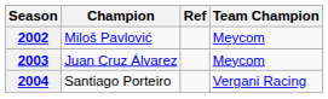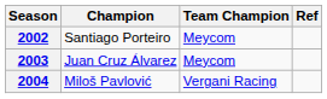columns swapped: Team Champion <-> Ref
2002 | Champion: Miloš Pavlović -> Santiago Porteiro
2004 | Champion: Santiago Porteiro -> Miloš Pavlović
